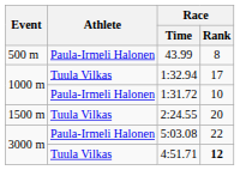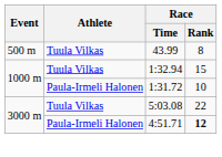43.99 | Athlete: Paula-Irmeli Halonen -> Tuula Vilkas
1:32.94 | Race / Rank: 17 -> 15
- row: 1500 m | Tuula Vilkas | 2:24.55 | 20
5:03.08 | Athlete: Paula-Irmeli Halonen -> Tuula Vilkas
4:51.71 | Athlete: Tuula Vilkas -> Paula-Irmeli Halonen
